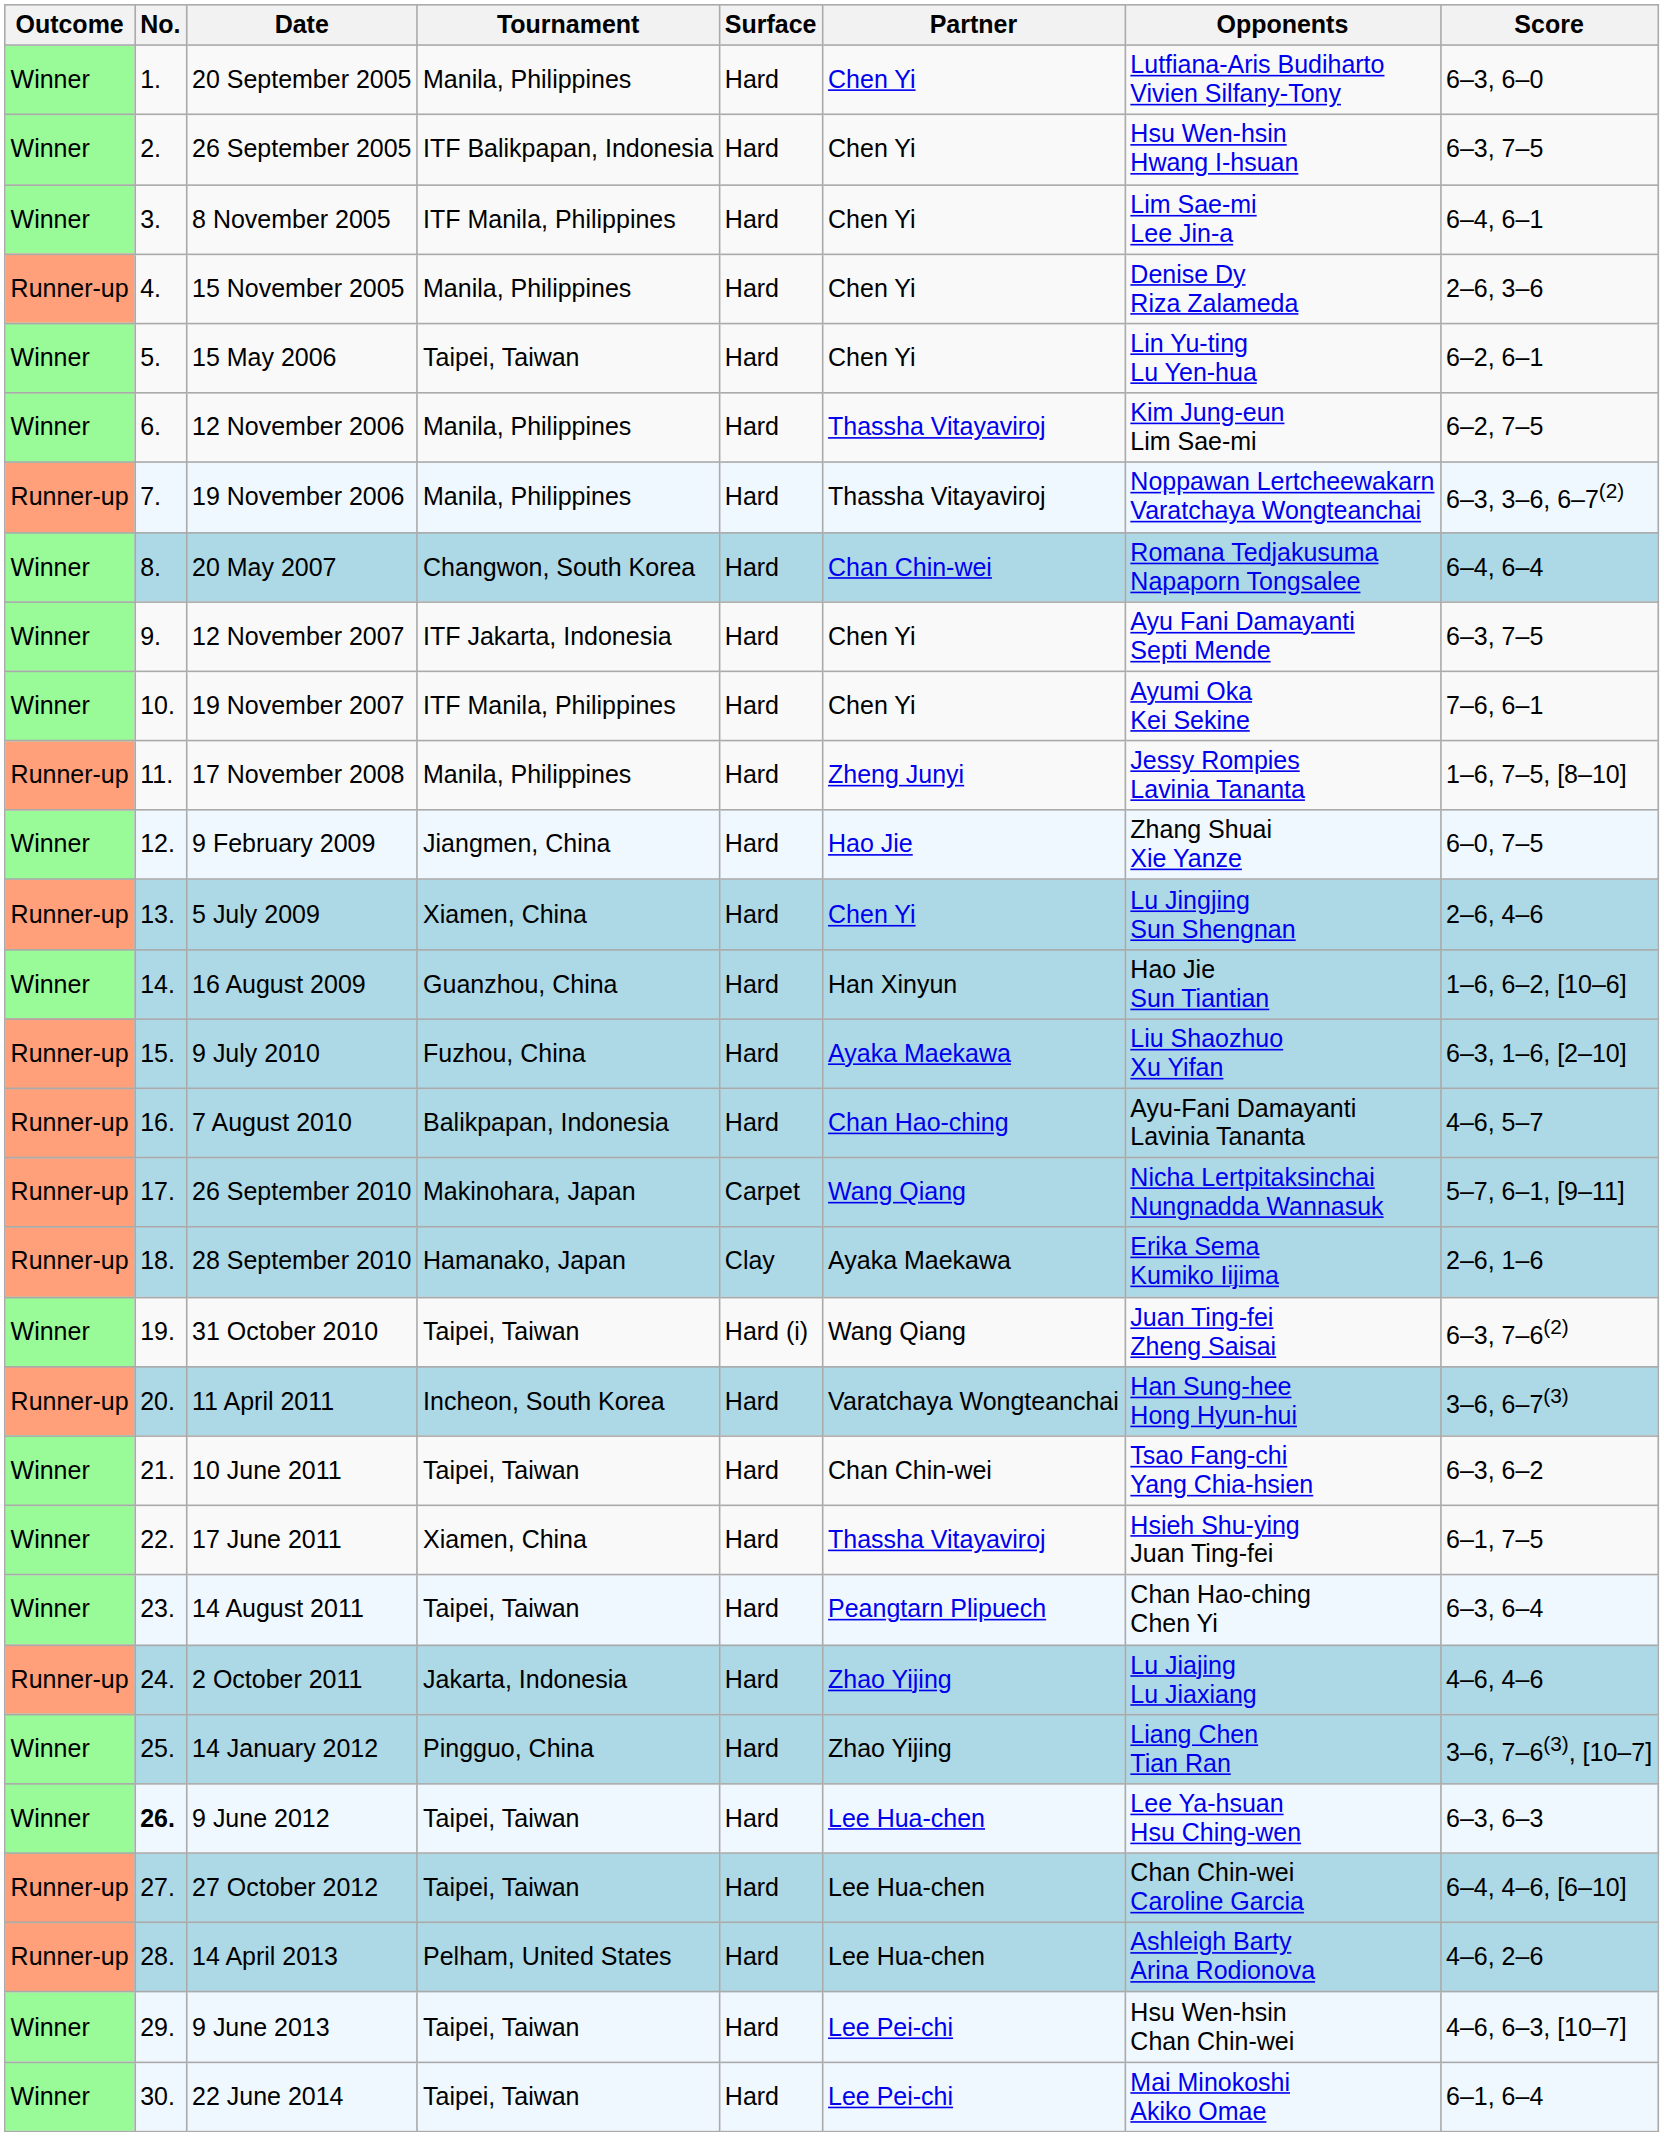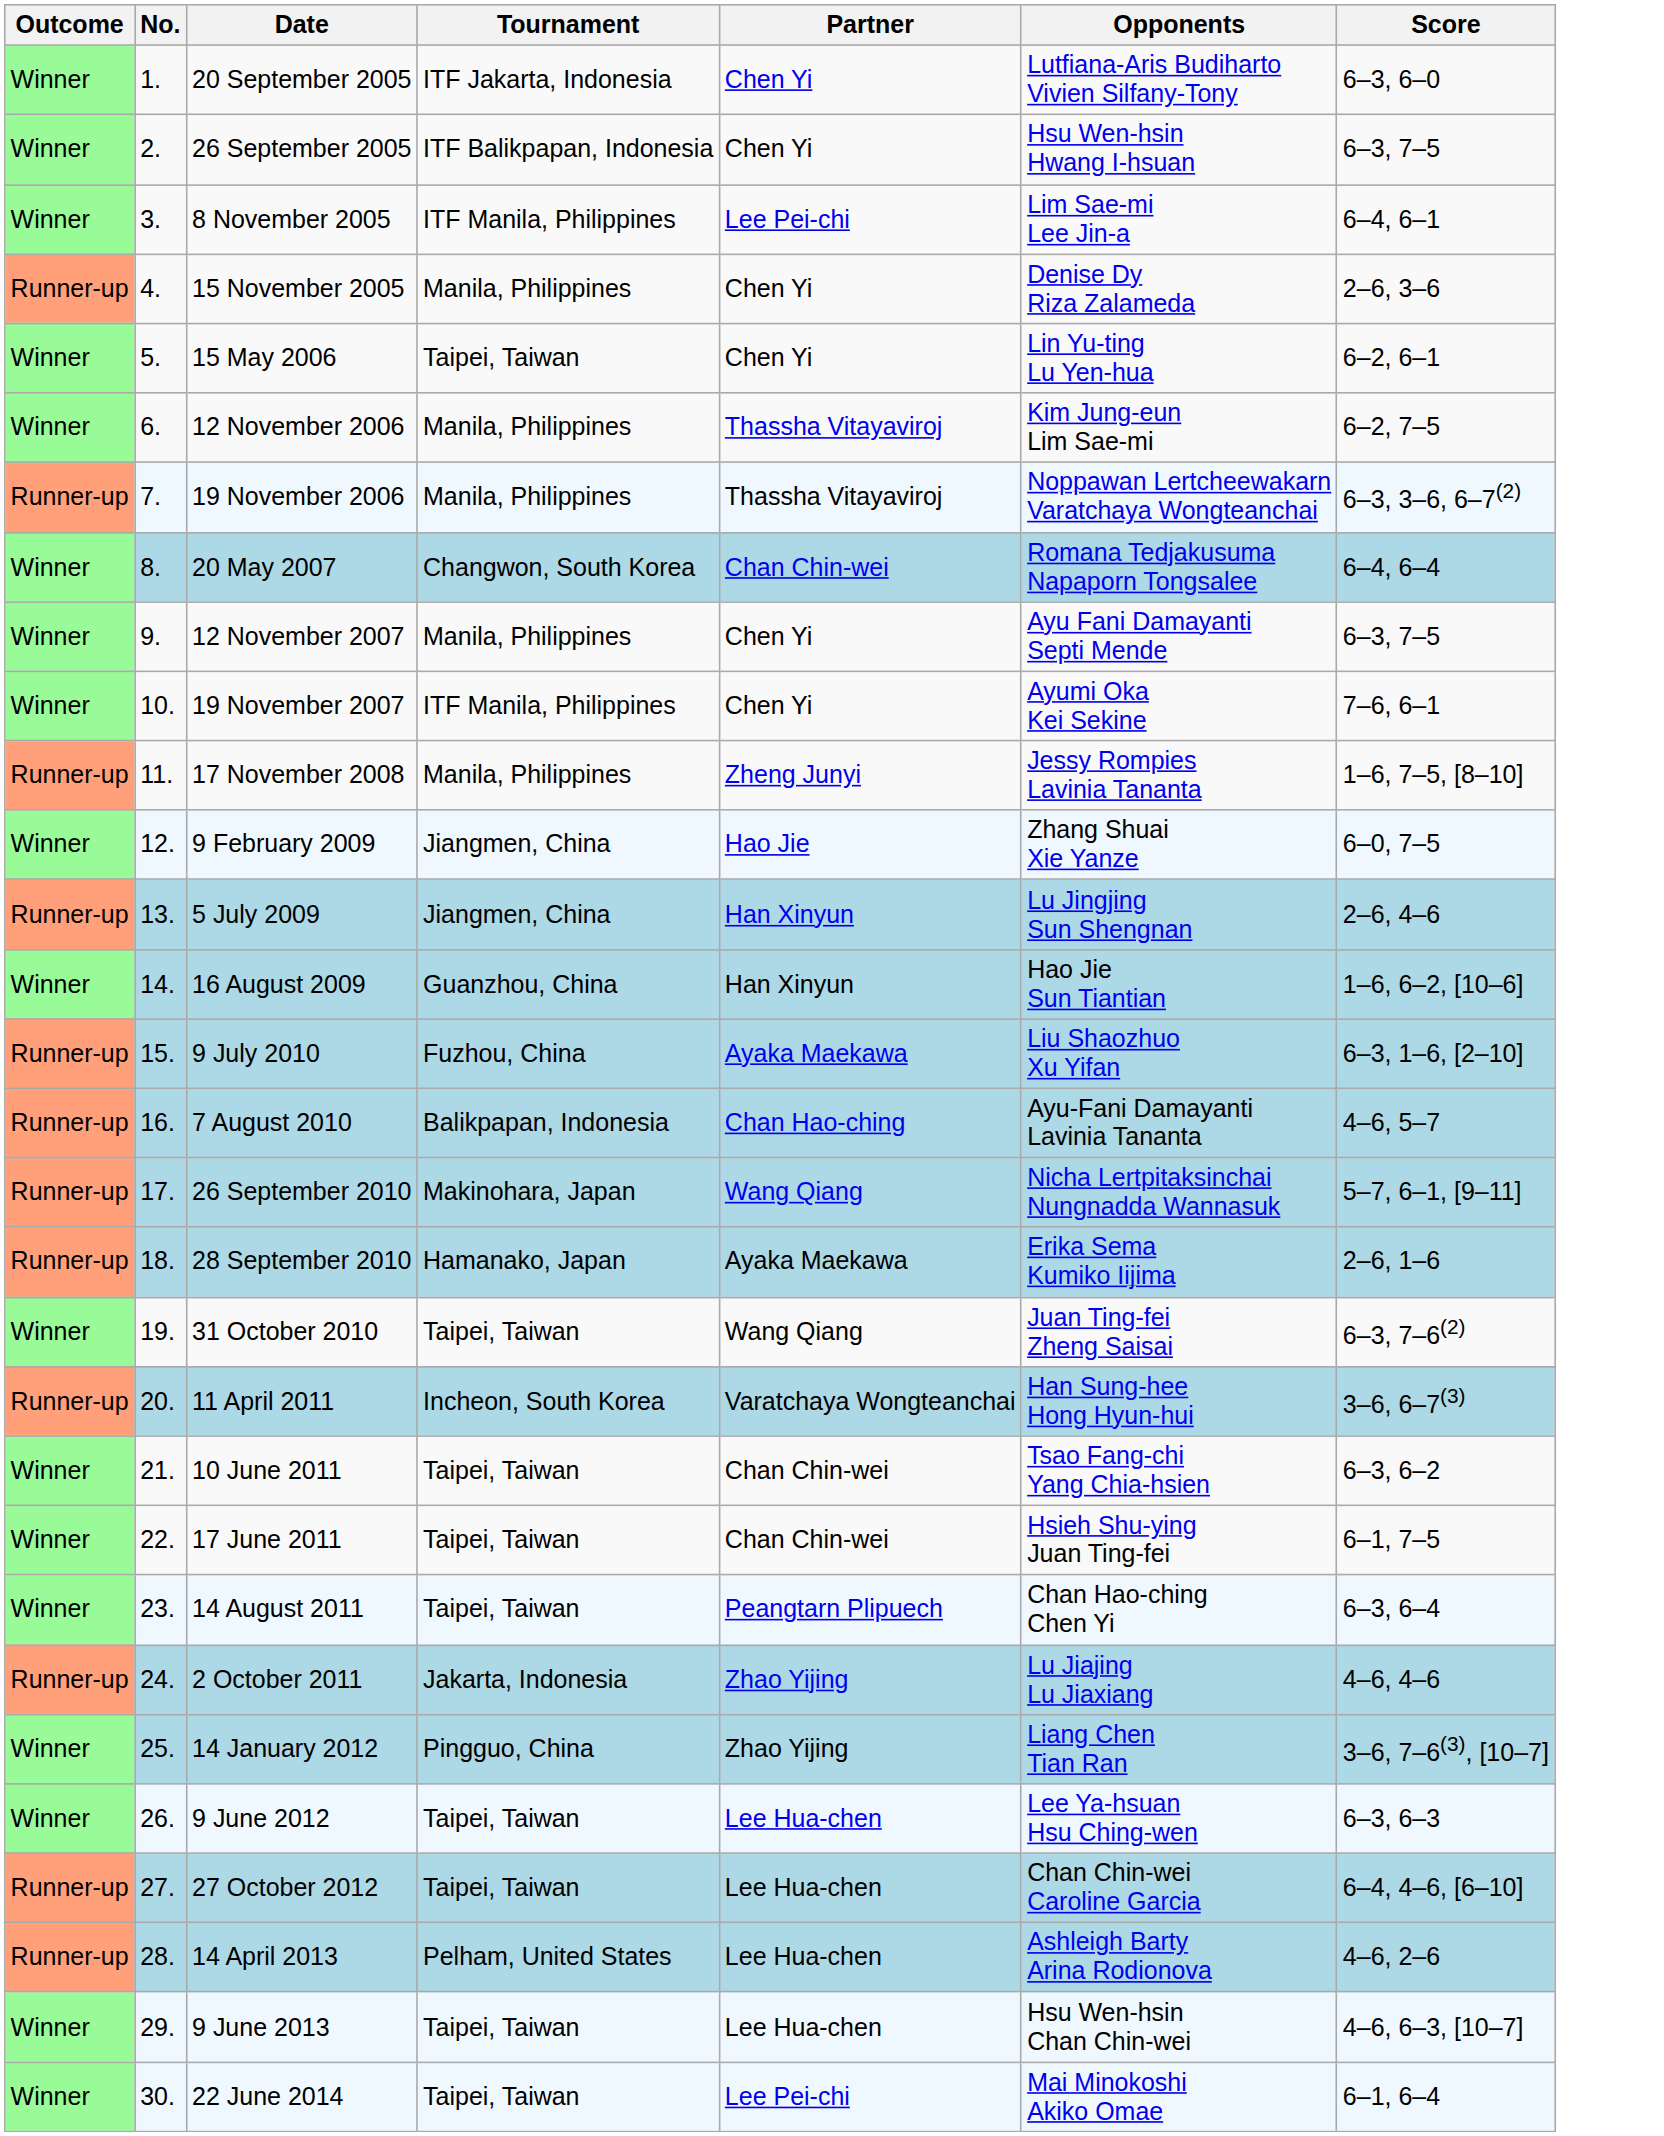- column: Surface | Hard | Hard | Hard | Hard | Hard | Hard | Hard | Hard | Hard | Hard | Hard | Hard | Hard | Hard | Hard | Hard | Carpet | Clay | Hard (i) | Hard | Hard | Hard | Hard | Hard | Hard | Hard | Hard | Hard | Hard | Hard
20 September 2005 | Tournament: Manila, Philippines -> ITF Jakarta, Indonesia
8 November 2005 | Partner: Chen Yi -> Lee Pei-chi
12 November 2007 | Tournament: ITF Jakarta, Indonesia -> Manila, Philippines
5 July 2009 | Tournament: Xiamen, China -> Jiangmen, China
5 July 2009 | Partner: Chen Yi -> Han Xinyun
17 June 2011 | Tournament: Xiamen, China -> Taipei, Taiwan
17 June 2011 | Partner: Thassha Vitayaviroj -> Chan Chin-wei
9 June 2012 | No.: bold -> normal
9 June 2013 | Partner: Lee Pei-chi -> Lee Hua-chen
